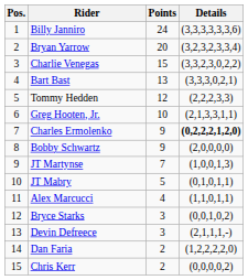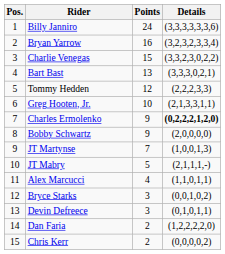Bryan Yarrow | Points: 20 -> 16
JT Mabry | Details: (0,1,0,1,1) -> (2,1,1,1,-)
Devin Defreece | Details: (2,1,1,1,-) -> (0,1,0,1,1)
